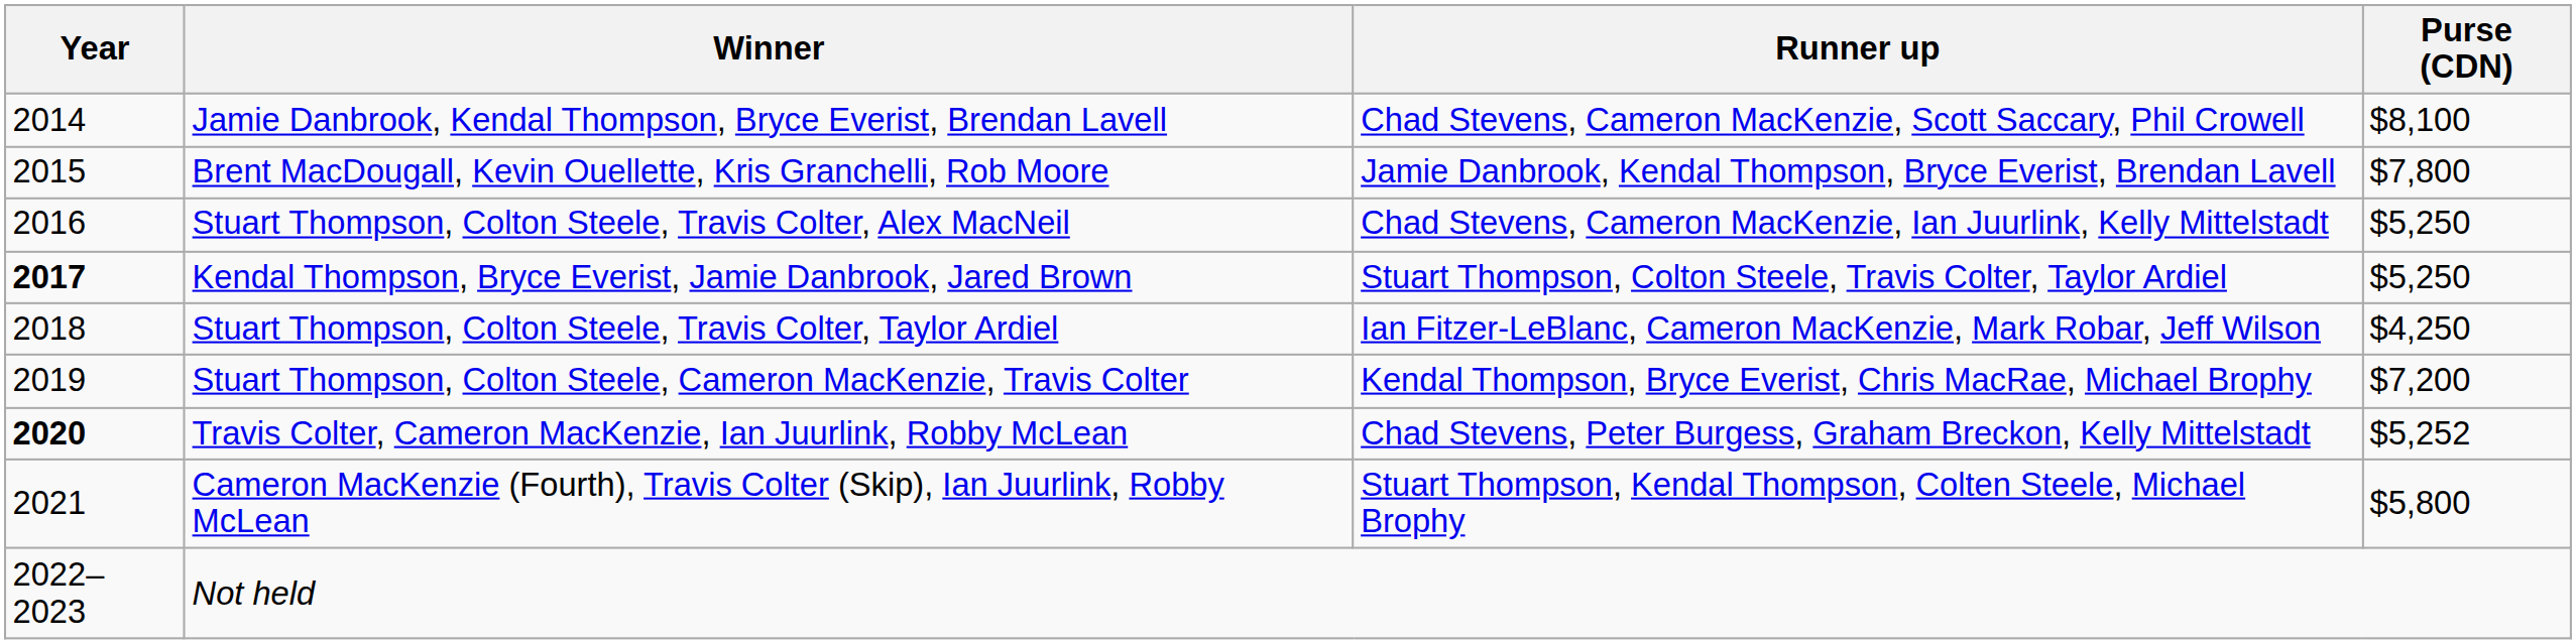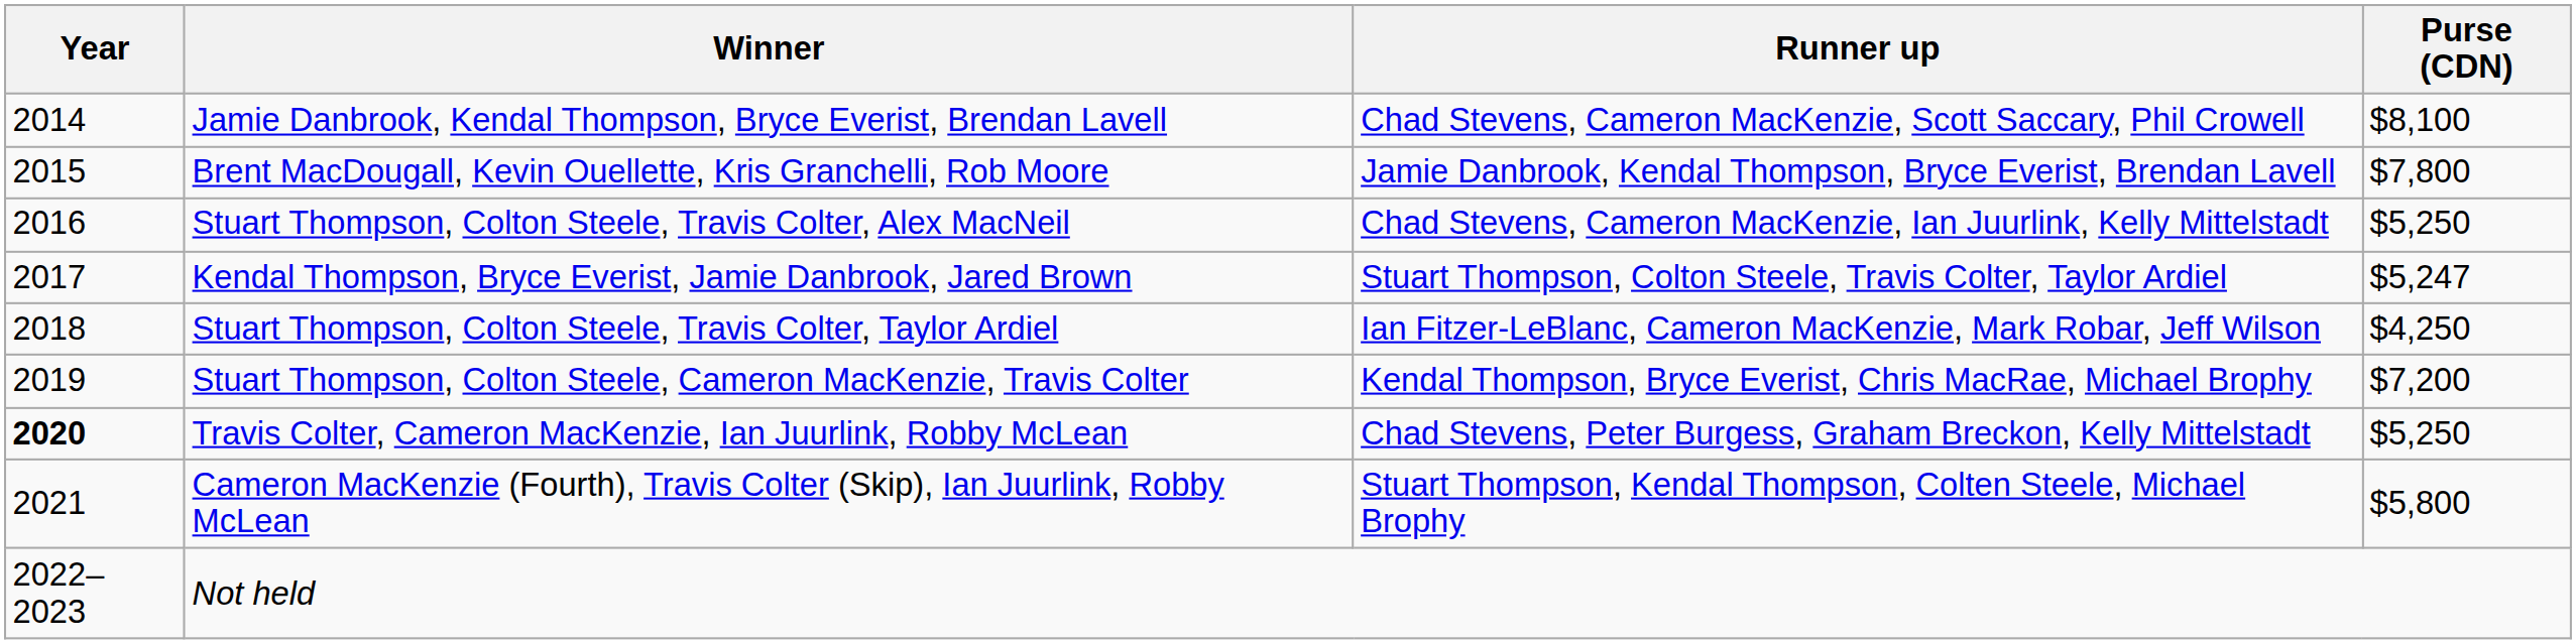Kendal Thompson, Bryce Everist, Jamie Danbrook, Jared Brown | Year: bold -> normal
Kendal Thompson, Bryce Everist, Jamie Danbrook, Jared Brown | Purse (CDN): $5,250 -> $5,247
Travis Colter, Cameron MacKenzie, Ian Juurlink, Robby McLean | Purse (CDN): $5,252 -> $5,250
